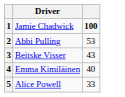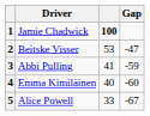+ column: Gap | -47 | -59 | -60 | -67
2 | Driver: Abbi Pulling -> Beitske Visser
3 | Driver: Beitske Visser -> Abbi Pulling
3 | column 3: 43 -> 41
